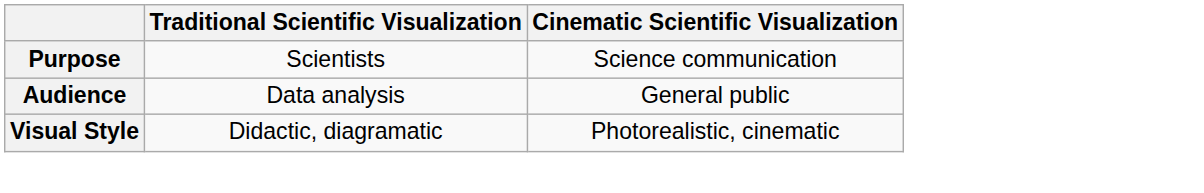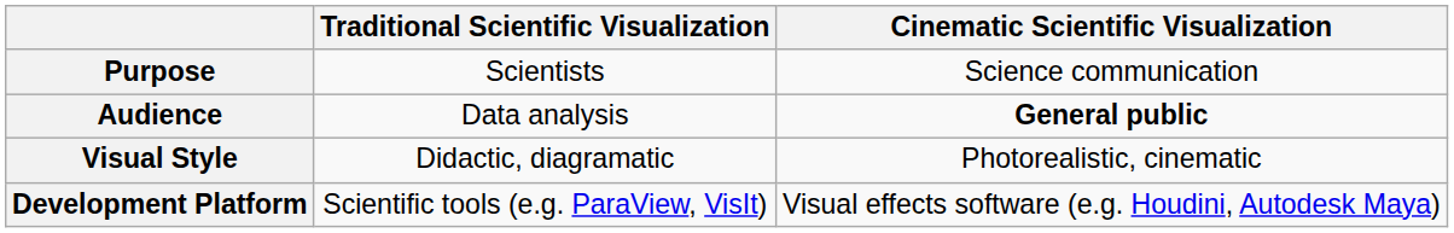Audience | Cinematic Scientific Visualization: normal -> bold
+ row: Development Platform | Scientific tools (e.g. ParaView, VisIt) | Visual effects software (e.g. Houdini, Autodesk Maya)
